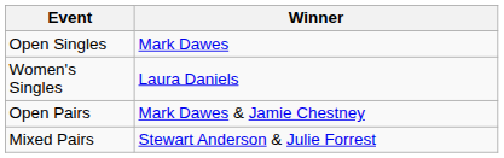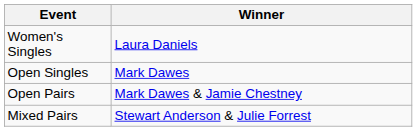rows swapped: Open Singles <-> Women's Singles
